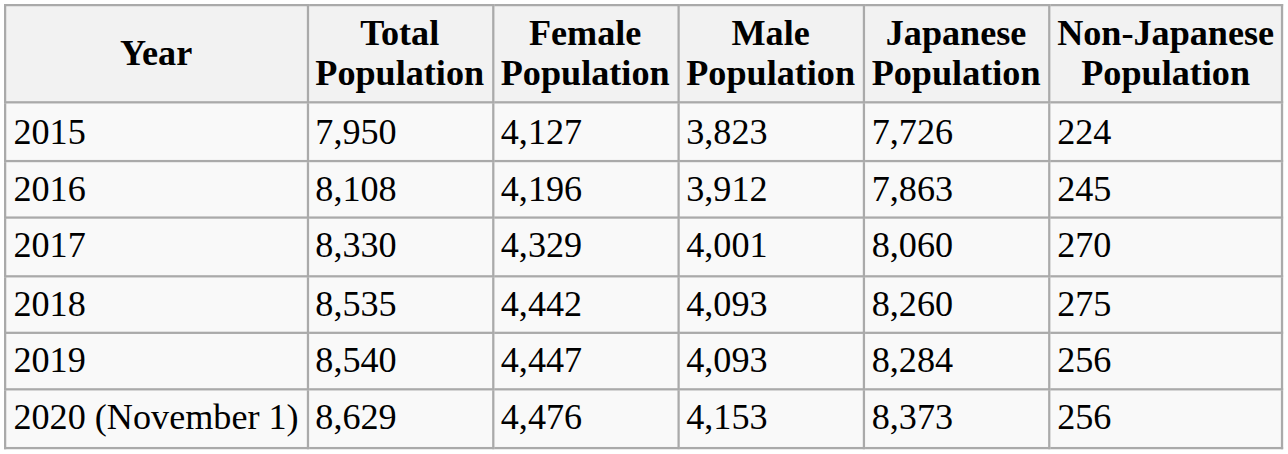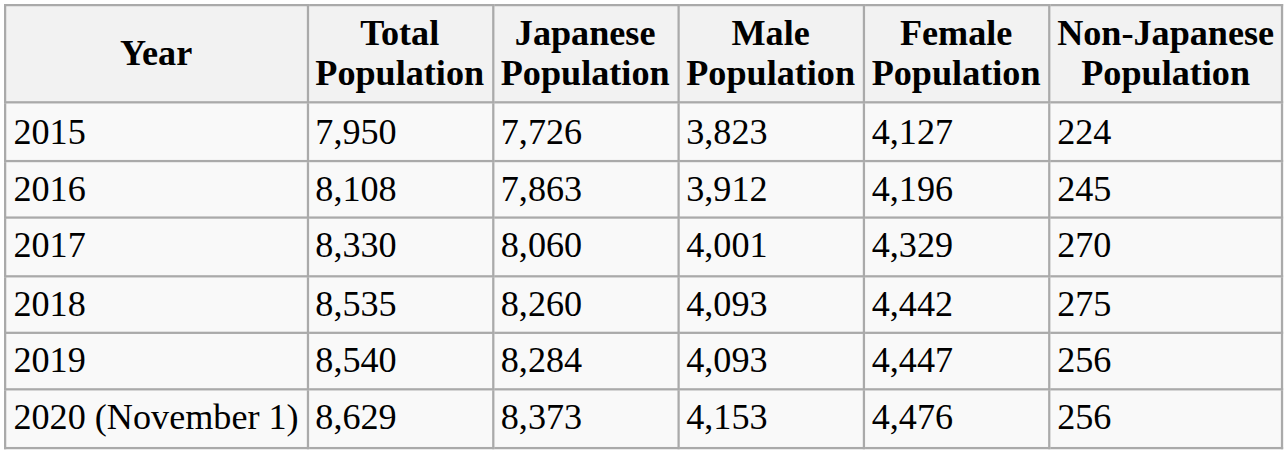columns swapped: Female Population <-> Japanese Population
